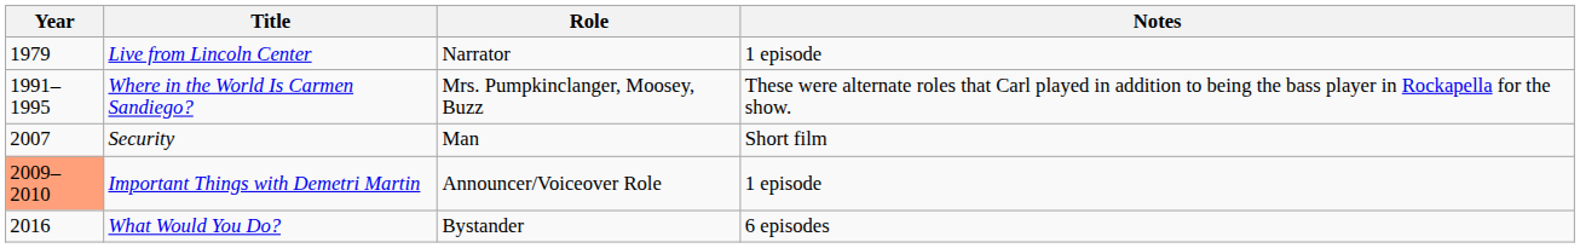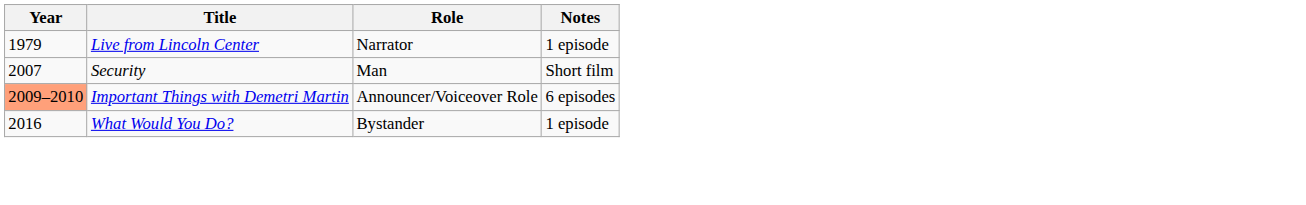- row: 1991–1995 | Where in the World Is Carmen Sandiego? | Mrs. Pumpkinclanger, Moosey, Buzz | These were alternate roles that Carl played in addition to being the bass player in Rockapella for the show.
Important Things with Demetri Martin | Notes: 1 episode -> 6 episodes
What Would You Do? | Notes: 6 episodes -> 1 episode
